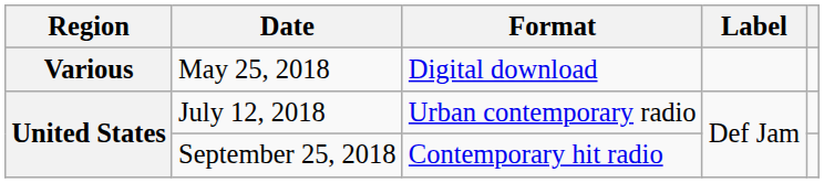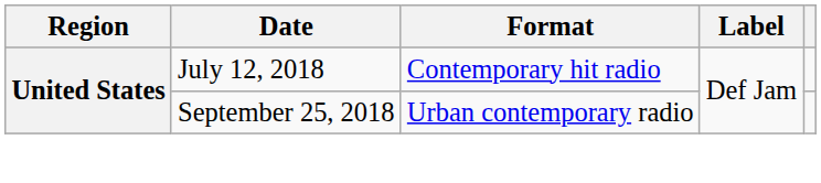- row: Various | May 25, 2018 | Digital download
July 12, 2018 | Format: Urban contemporary radio -> Contemporary hit radio
September 25, 2018 | Format: Contemporary hit radio -> Urban contemporary radio
